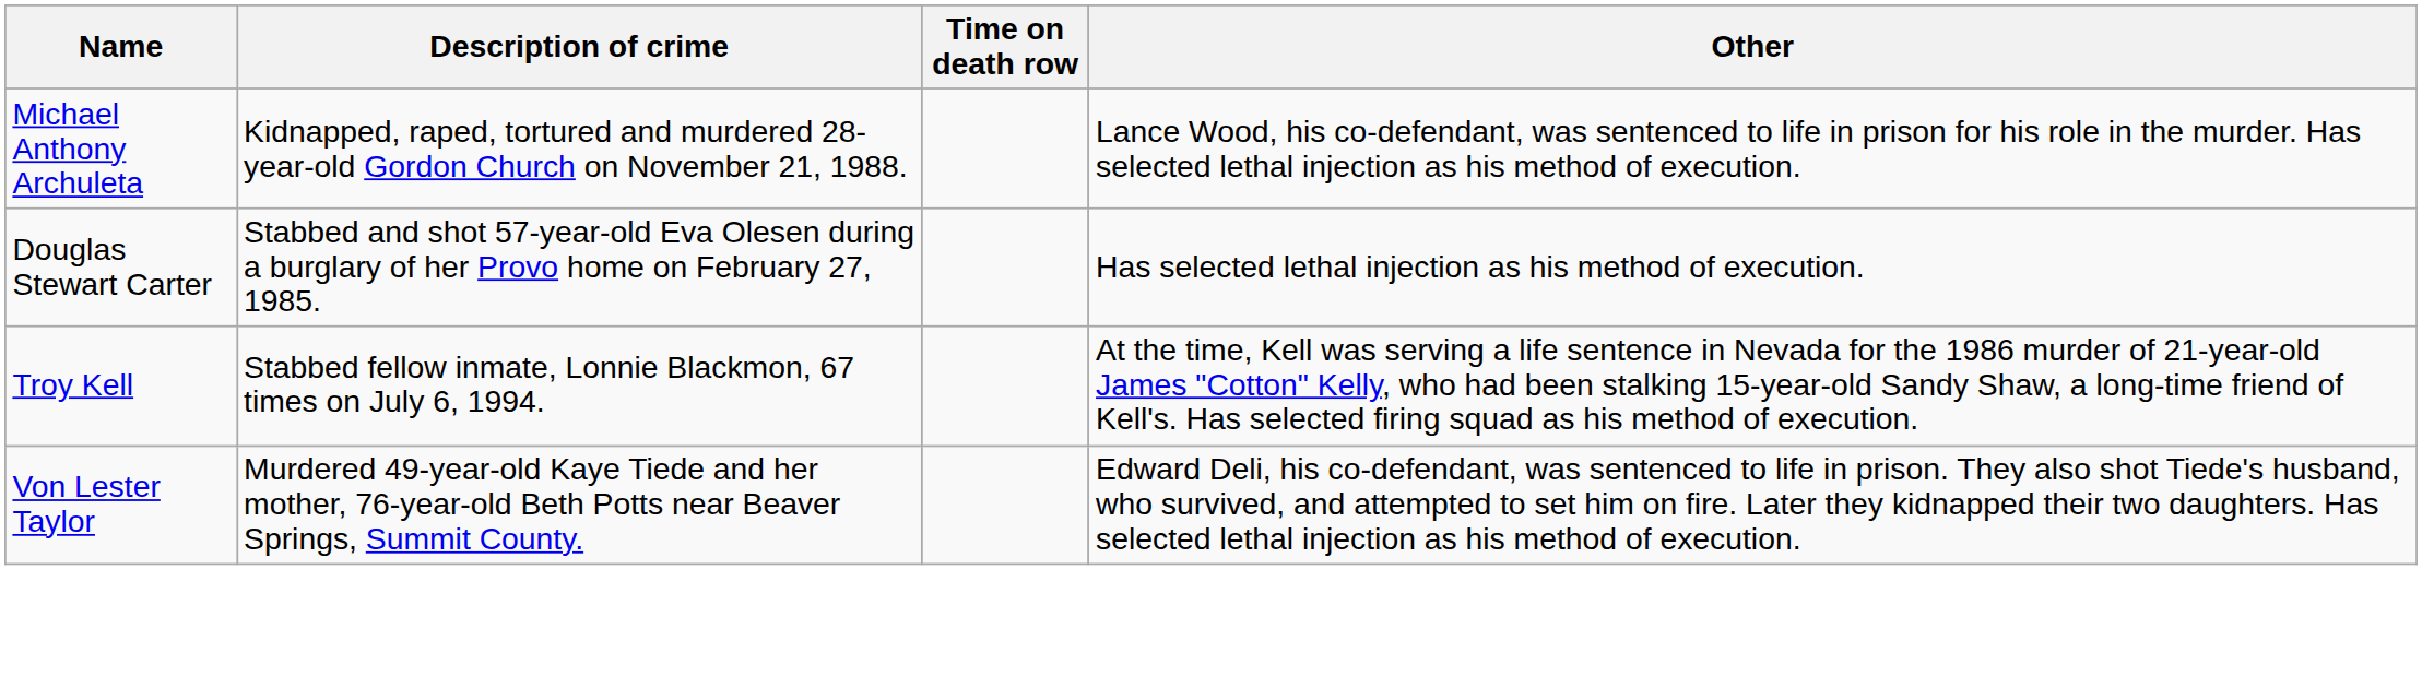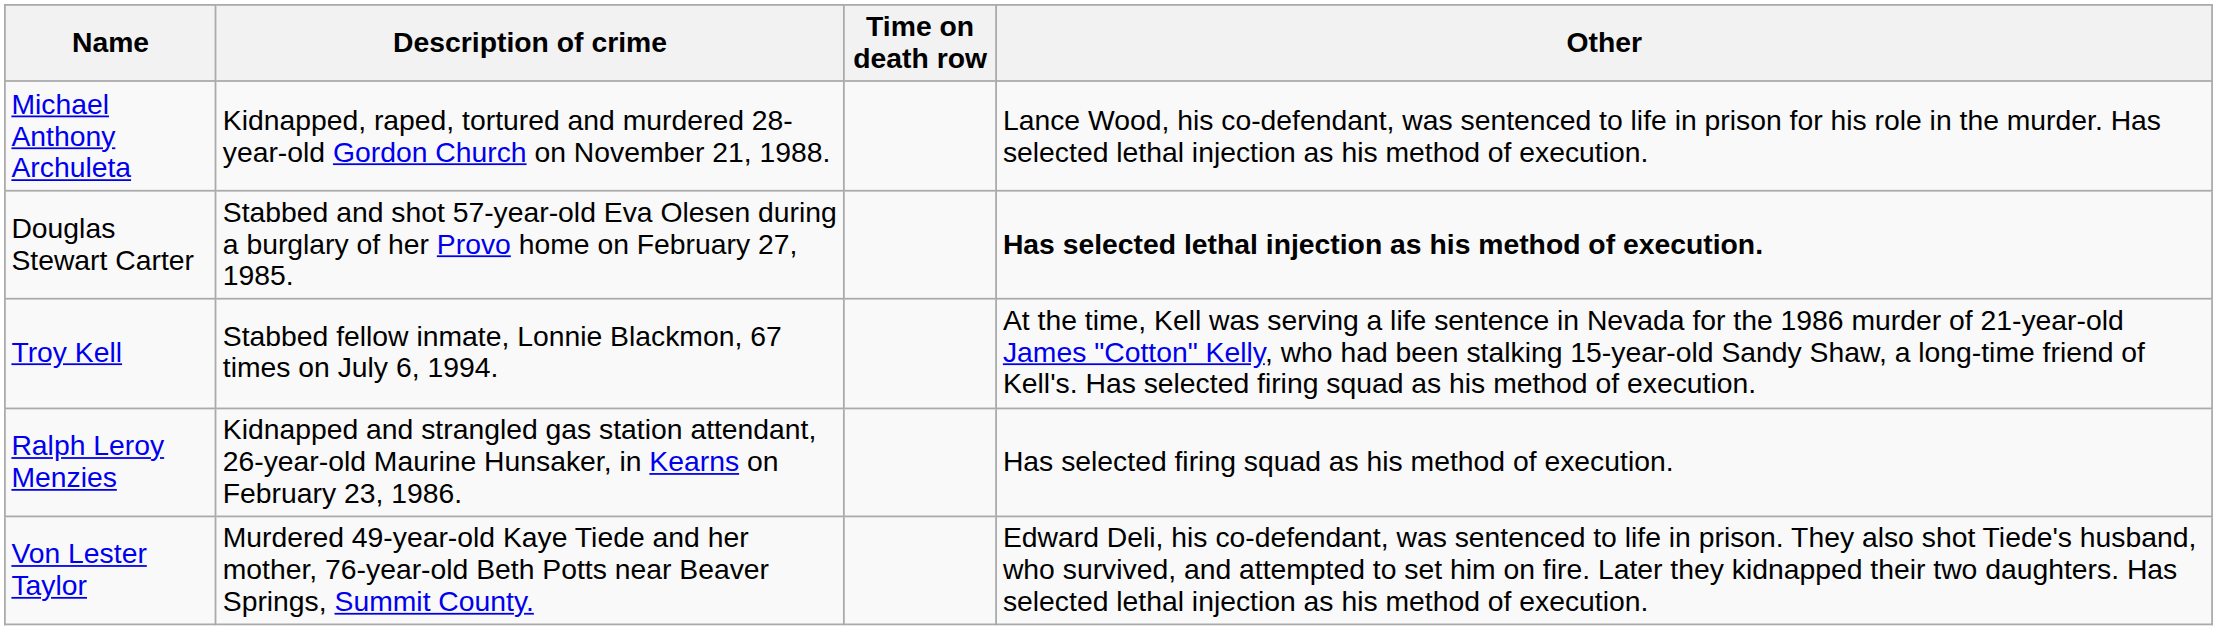Douglas Stewart Carter | Other: normal -> bold
+ row: Ralph Leroy Menzies | Kidnapped and strangled gas station attendant, 26-year-old Maurine Hunsaker, in Kearns on February 23, 1986. | Has selected firing squad as his method of execution.
